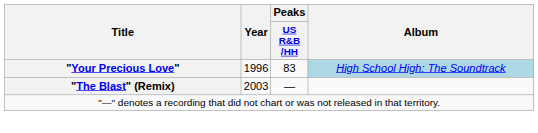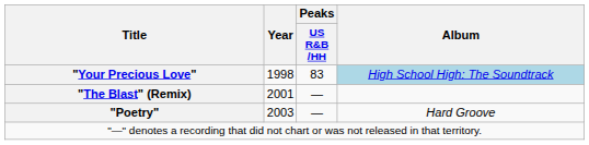"Your Precious Love" | Year: 1996 -> 1998
"The Blast" (Remix) | Year: 2003 -> 2001
+ row: "Poetry" | 2003 | — | Hard Groove
